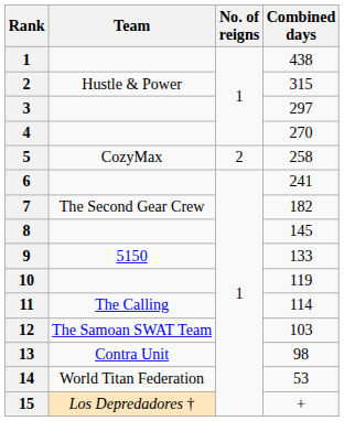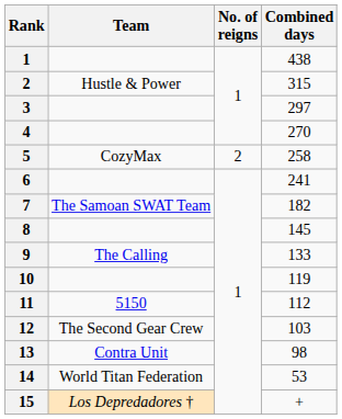7 | Team: The Second Gear Crew -> The Samoan SWAT Team
9 | Team: 5150 -> The Calling
11 | Team: The Calling -> 5150
11 | Combined days: 114 -> 112
12 | Team: The Samoan SWAT Team -> The Second Gear Crew
